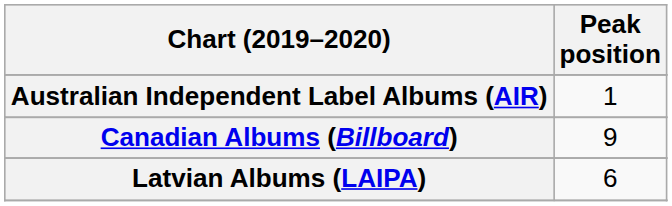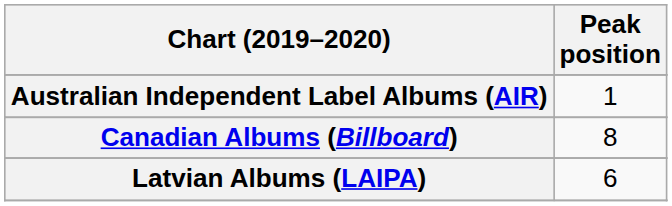Canadian Albums (Billboard) | Peak position: 9 -> 8
